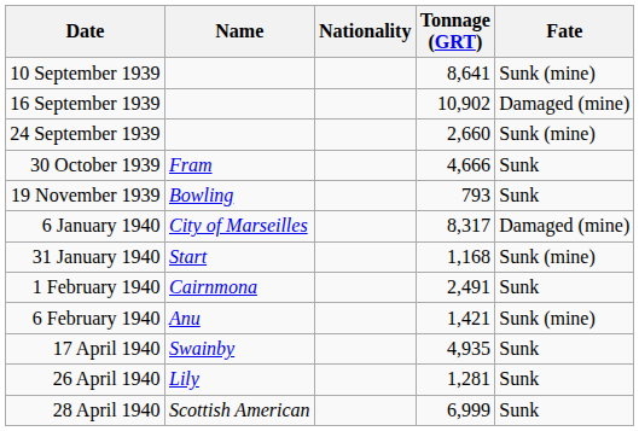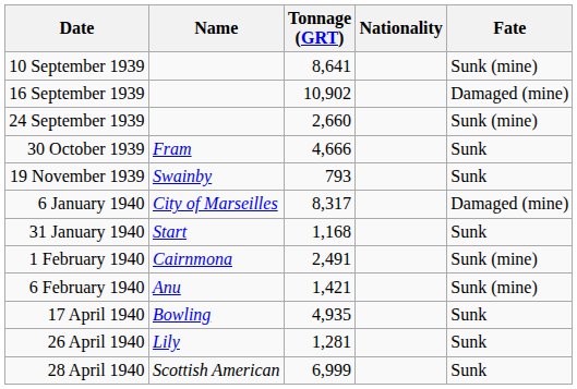columns swapped: Nationality <-> Tonnage (GRT)
19 November 1939 | Name: Bowling -> Swainby
31 January 1940 | Fate: Sunk (mine) -> Sunk
1 February 1940 | Fate: Sunk -> Sunk (mine)
17 April 1940 | Name: Swainby -> Bowling
